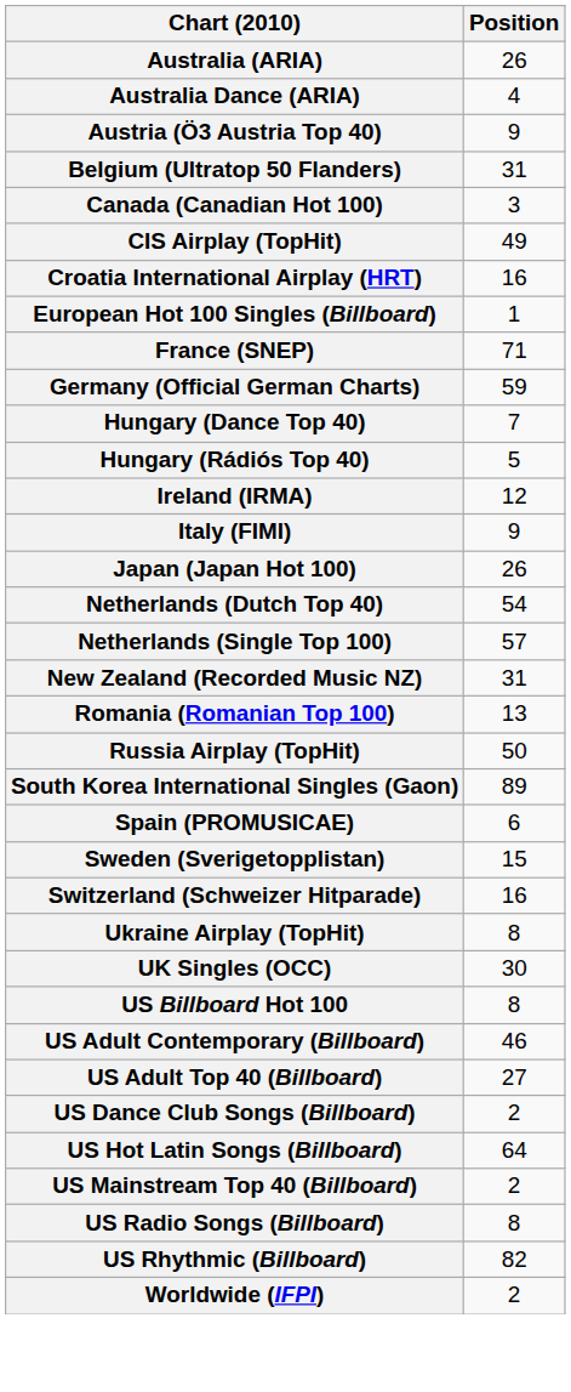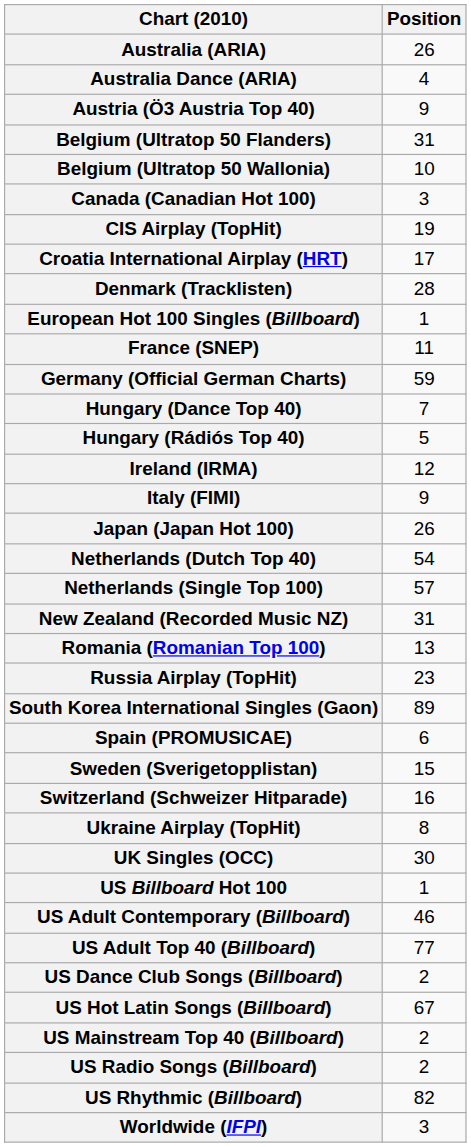+ row: Belgium (Ultratop 50 Wallonia) | 10
CIS Airplay (TopHit) | Position: 49 -> 19
Croatia International Airplay (HRT) | Position: 16 -> 17
+ row: Denmark (Tracklisten) | 28
France (SNEP) | Position: 71 -> 11
Russia Airplay (TopHit) | Position: 50 -> 23
US Billboard Hot 100 | Position: 8 -> 1
US Adult Top 40 (Billboard) | Position: 27 -> 77
US Hot Latin Songs (Billboard) | Position: 64 -> 67
US Radio Songs (Billboard) | Position: 8 -> 2
Worldwide (IFPI) | Position: 2 -> 3
